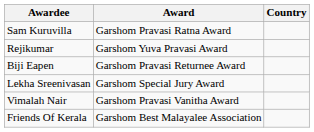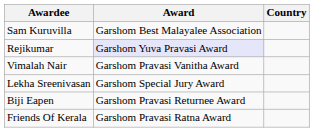Sam Kuruvilla | Award: Garshom Pravasi Ratna Award -> Garshom Best Malayalee Association
Rejikumar | Award: no background -> lavender background
rows swapped: Vimalah Nair <-> Biji Eapen
Friends Of Kerala | Award: Garshom Best Malayalee Association -> Garshom Pravasi Ratna Award
